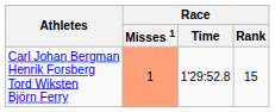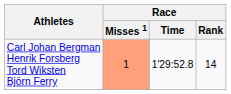Carl Johan Bergman Henrik Forsberg Tord Wiksten Björn Ferry | Race / Rank: 15 -> 14
